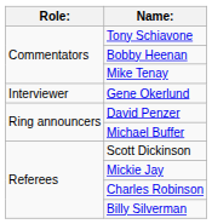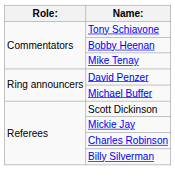- row: Interviewer | Gene Okerlund
